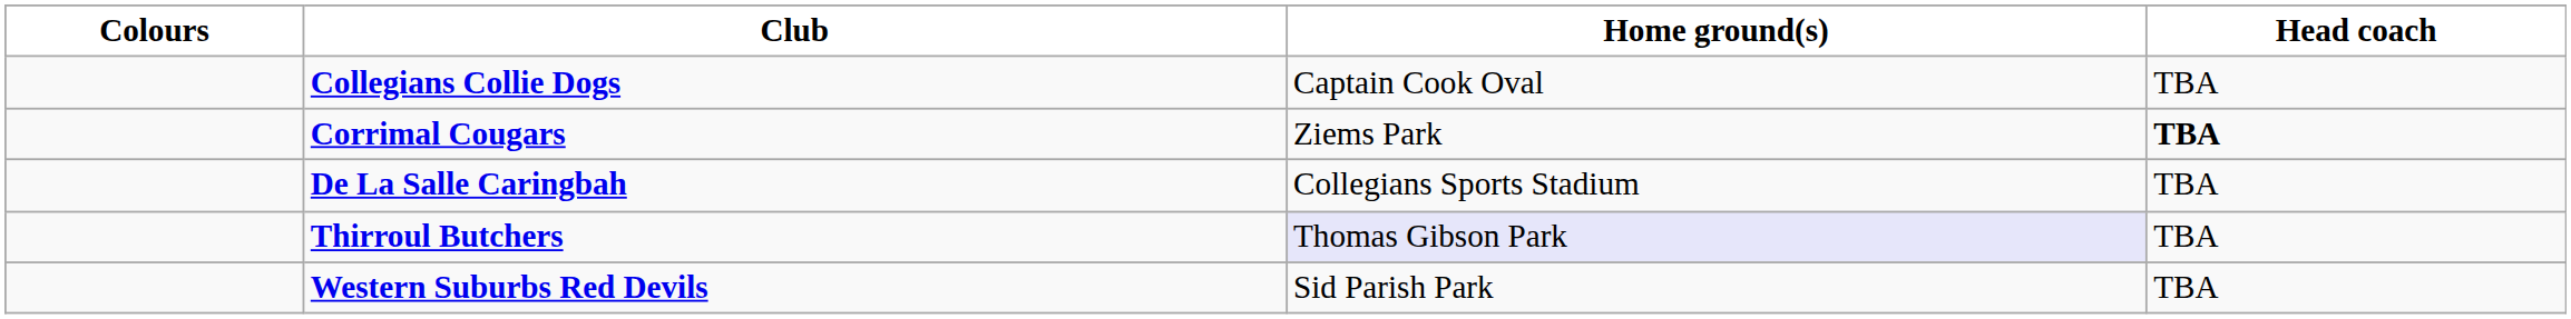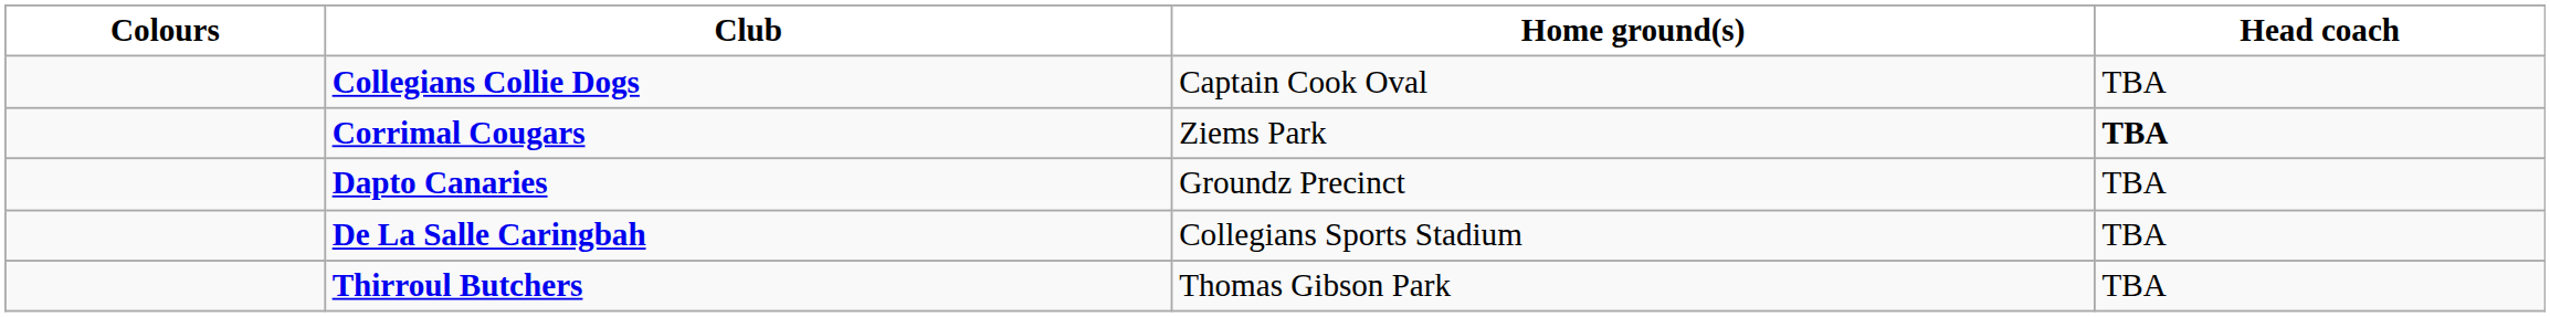+ row: Dapto Canaries | Groundz Precinct | TBA
Thirroul Butchers | Home ground(s): lavender background -> no background
- row: Western Suburbs Red Devils | Sid Parish Park | TBA
